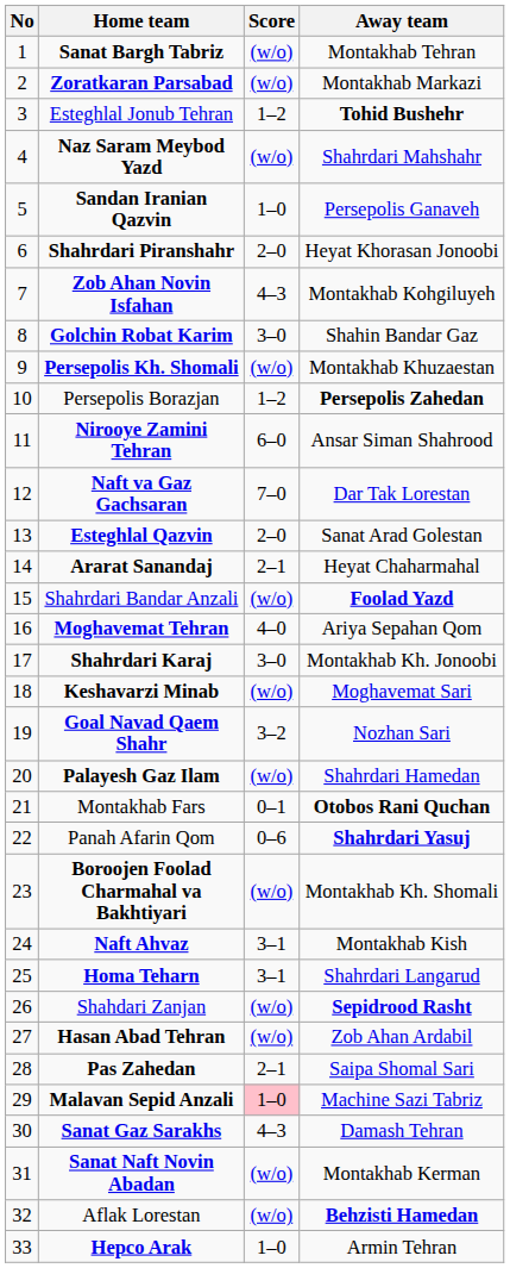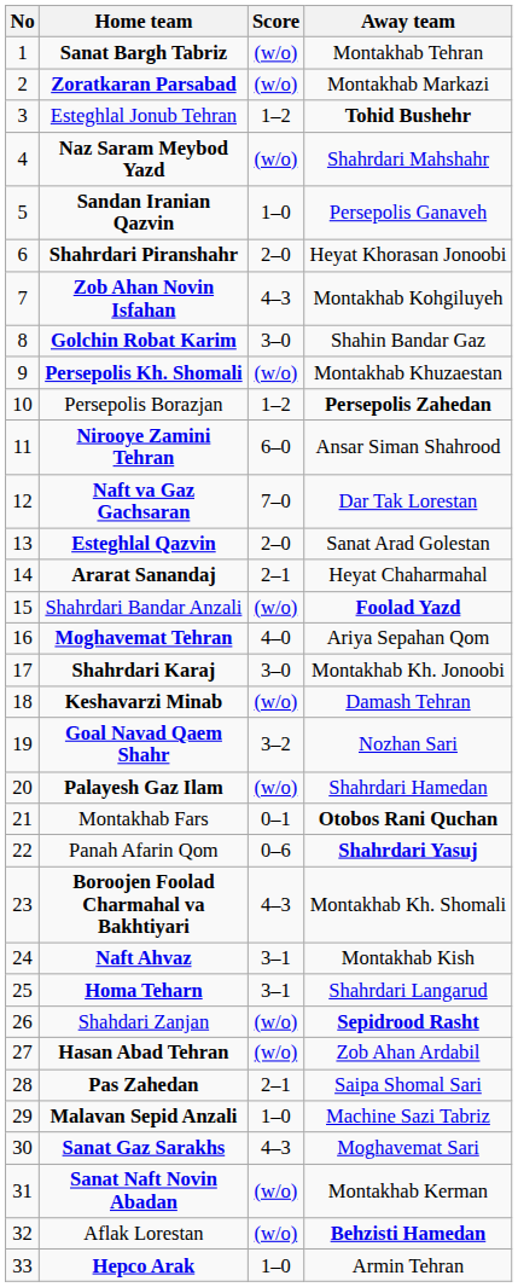Keshavarzi Minab | Away team: Moghavemat Sari -> Damash Tehran
Boroojen Foolad Charmahal va Bakhtiyari | Score: (w/o) -> 4–3
Malavan Sepid Anzali | Score: pink background -> no background
Sanat Gaz Sarakhs | Away team: Damash Tehran -> Moghavemat Sari
